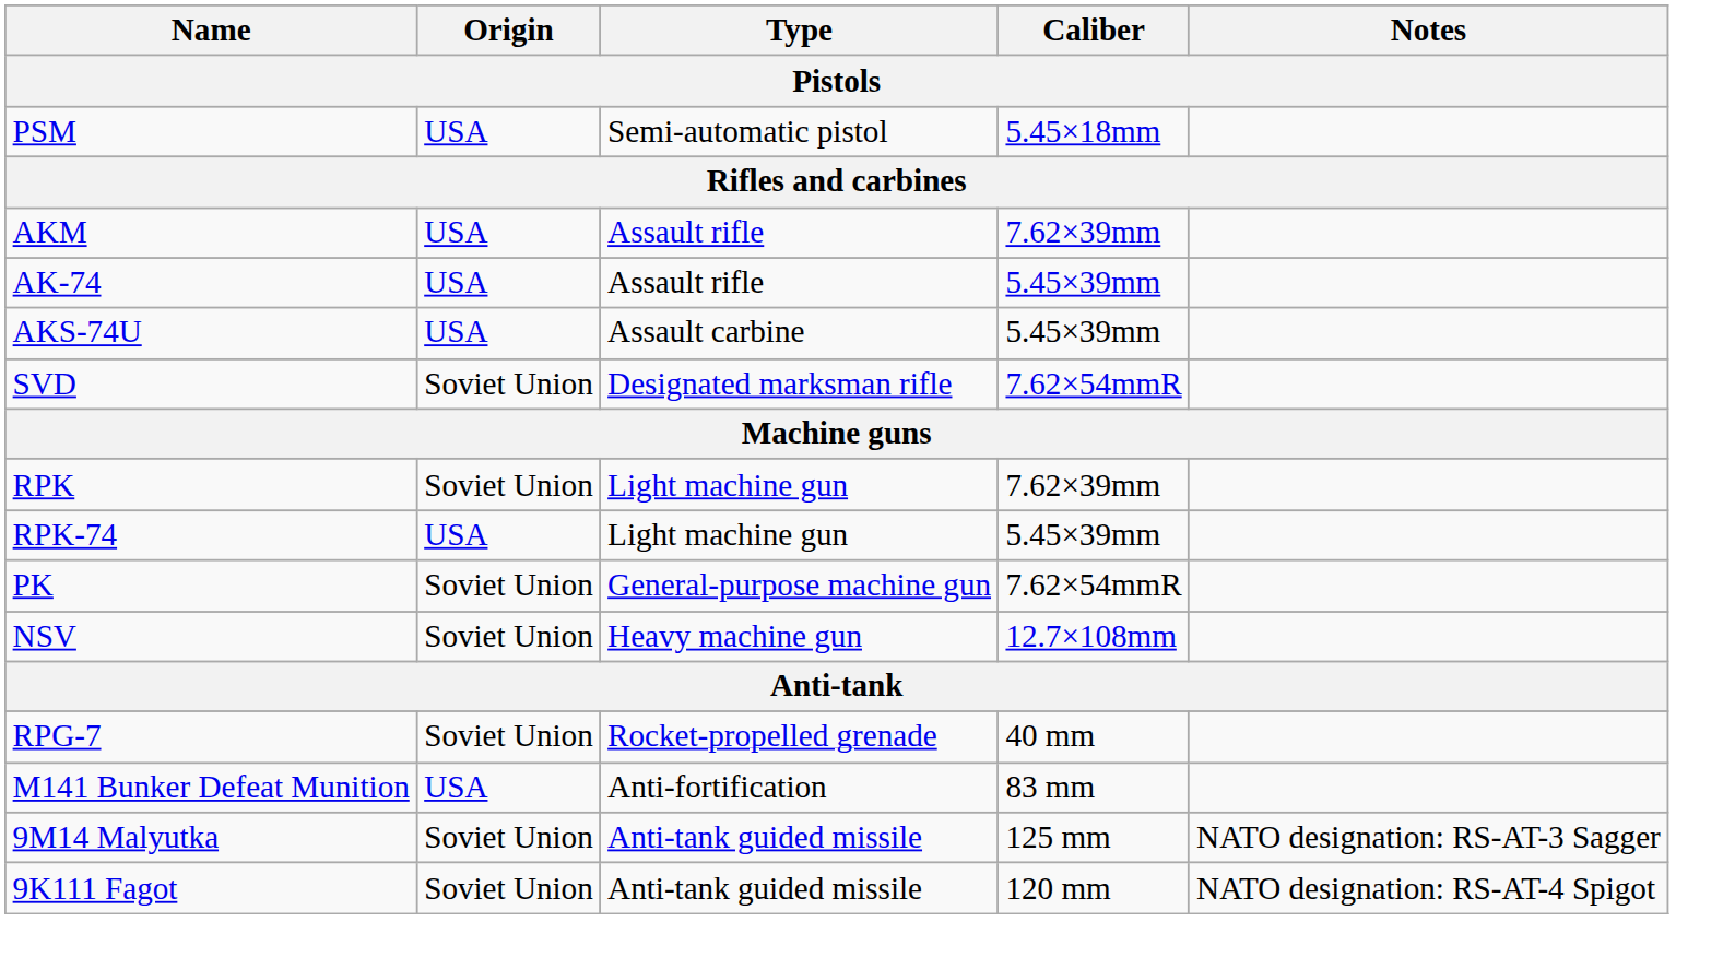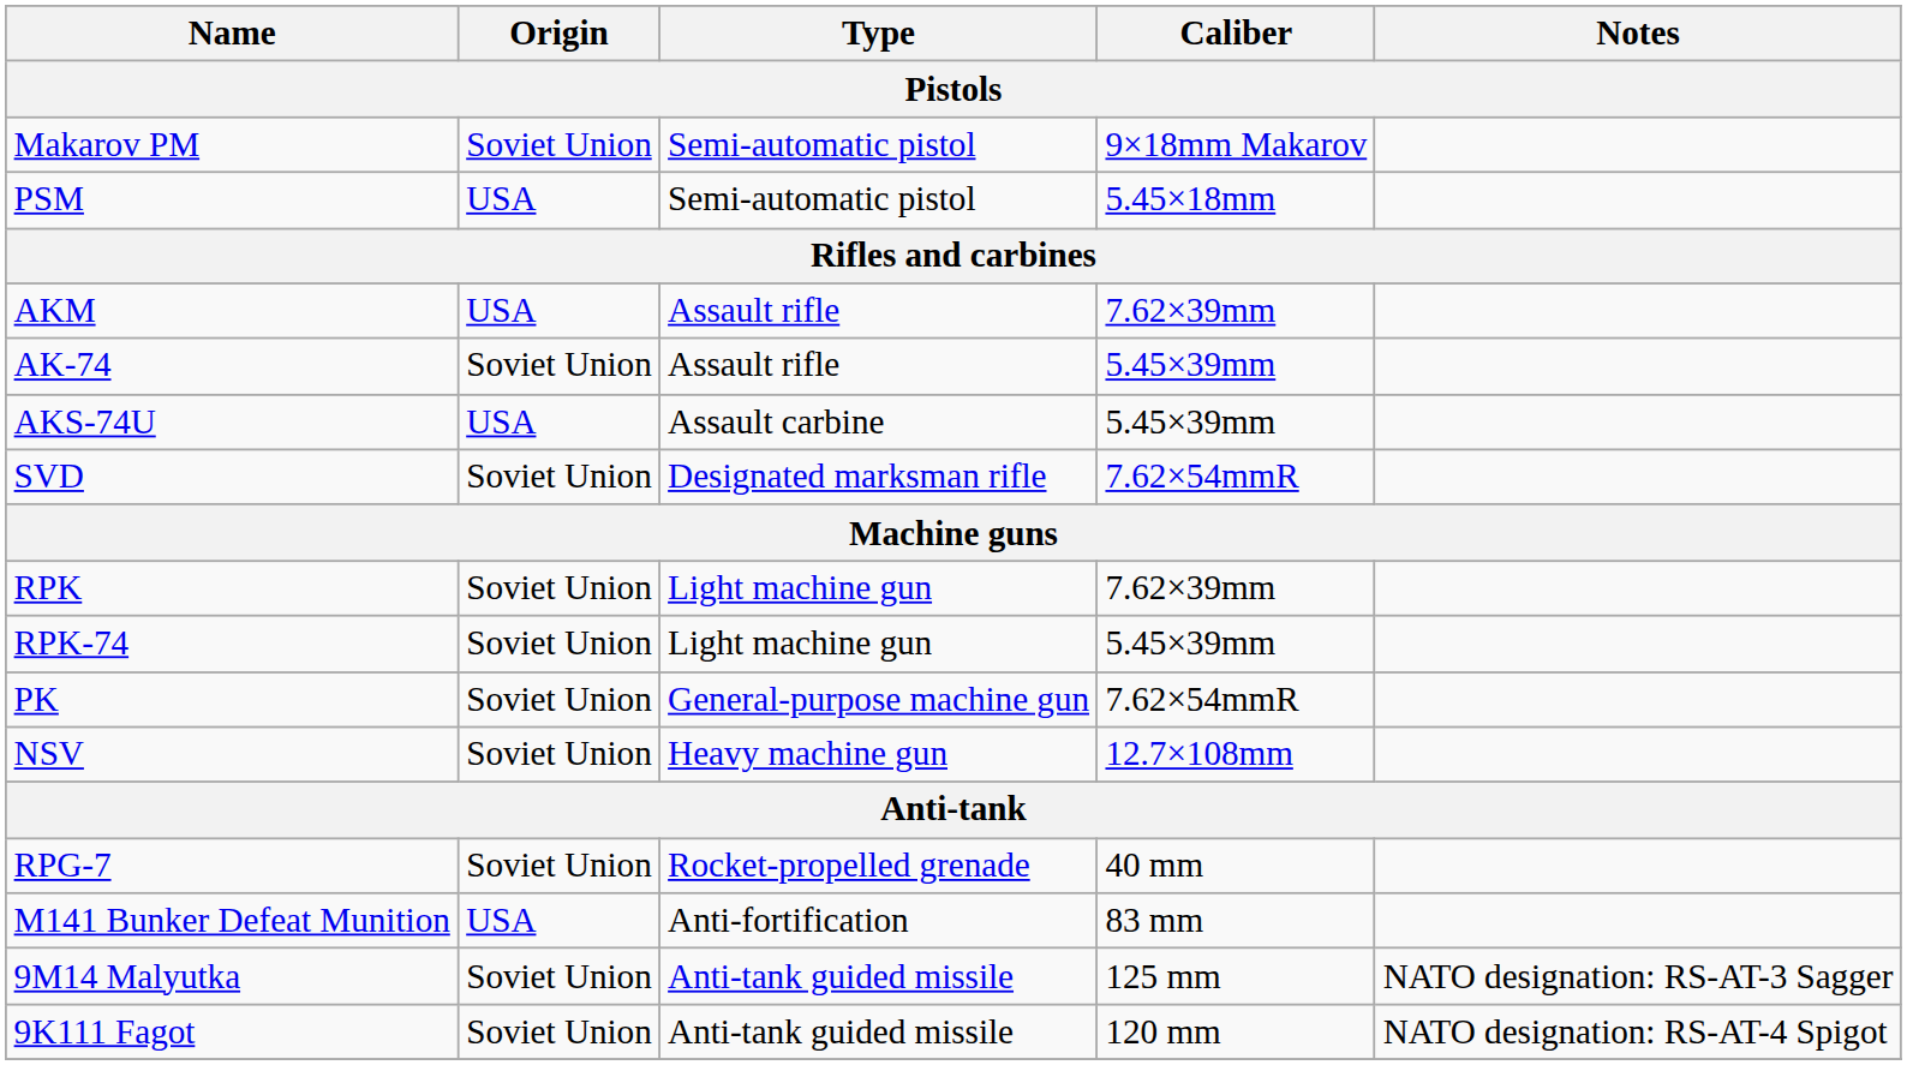+ row: Makarov PM | Soviet Union | Semi-automatic pistol | 9×18mm Makarov
AK-74 | Origin: USA -> Soviet Union
RPK-74 | Origin: USA -> Soviet Union
